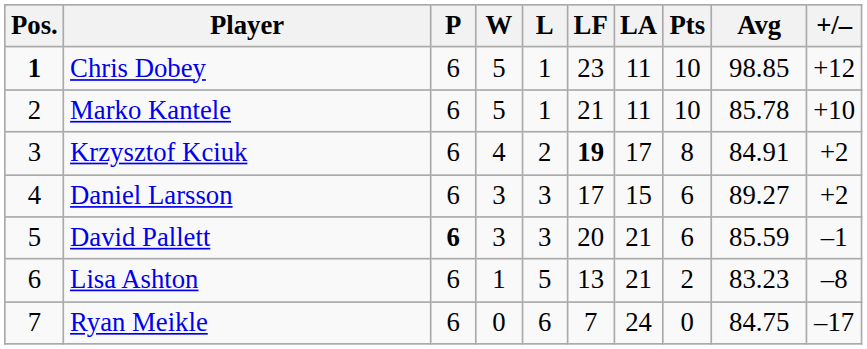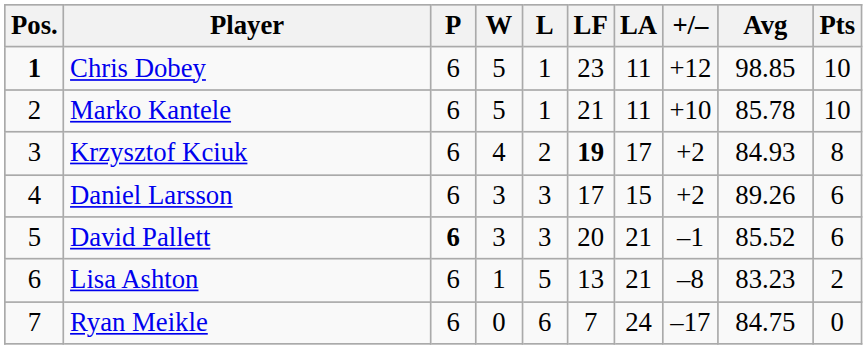columns swapped: +/– <-> Pts
Krzysztof Kciuk | Avg: 84.91 -> 84.93
Daniel Larsson | Avg: 89.27 -> 89.26
David Pallett | Avg: 85.59 -> 85.52
